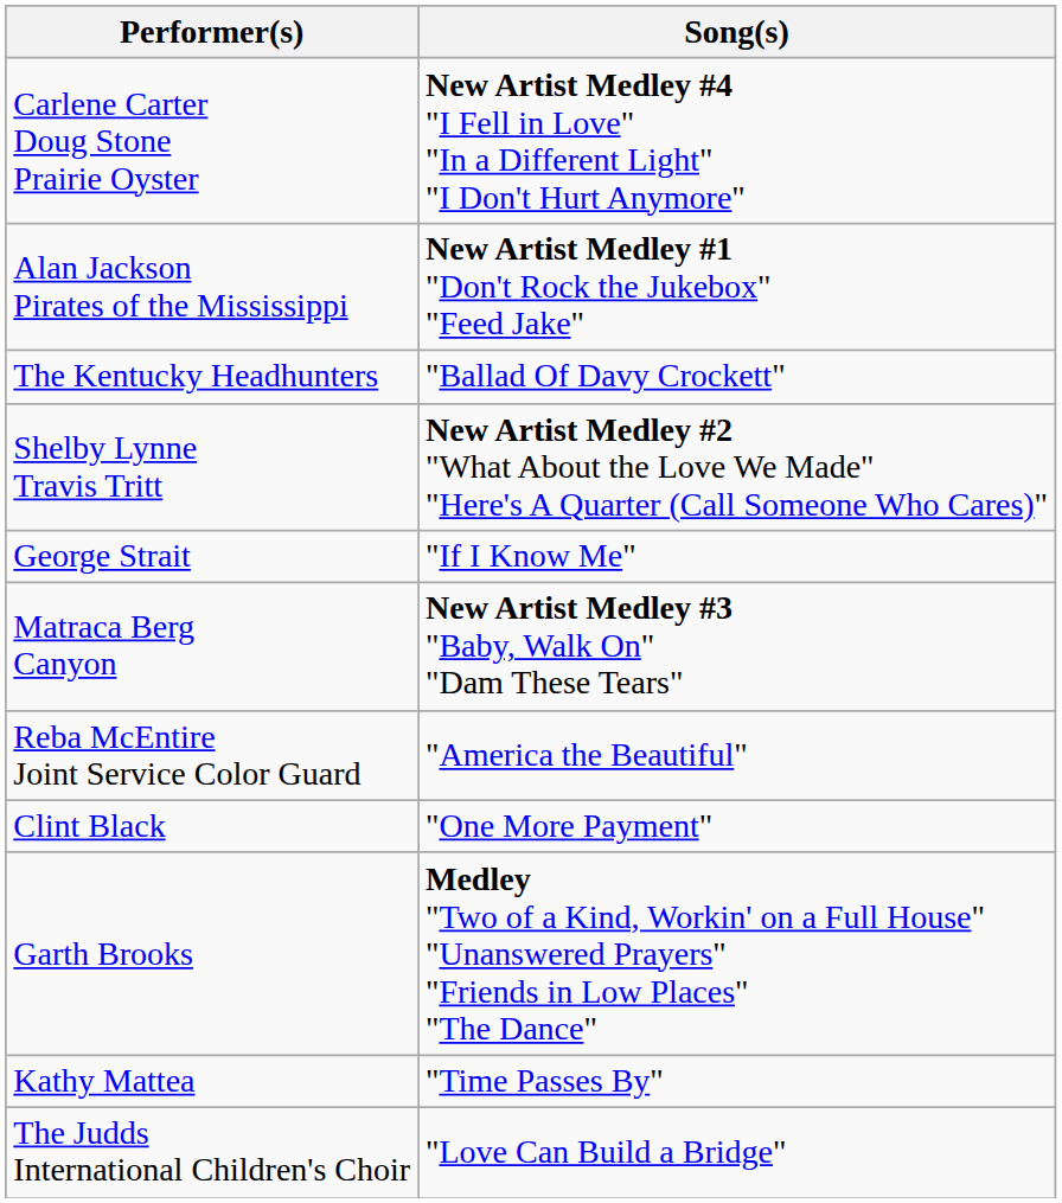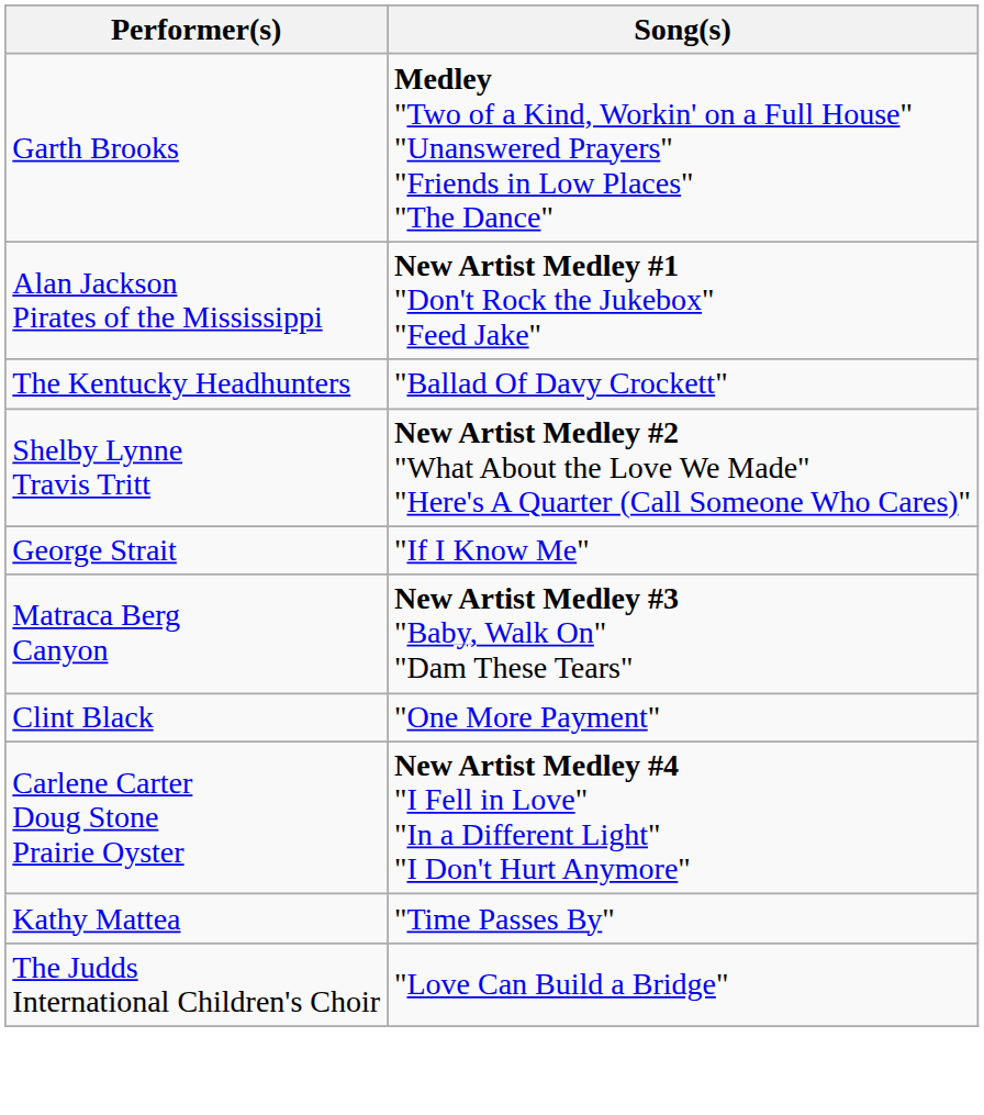rows swapped: Garth Brooks <-> Carlene Carter Doug Stone Prairie Oyster
- row: Reba McEntire Joint Service Color Guard | "America the Beautiful"
